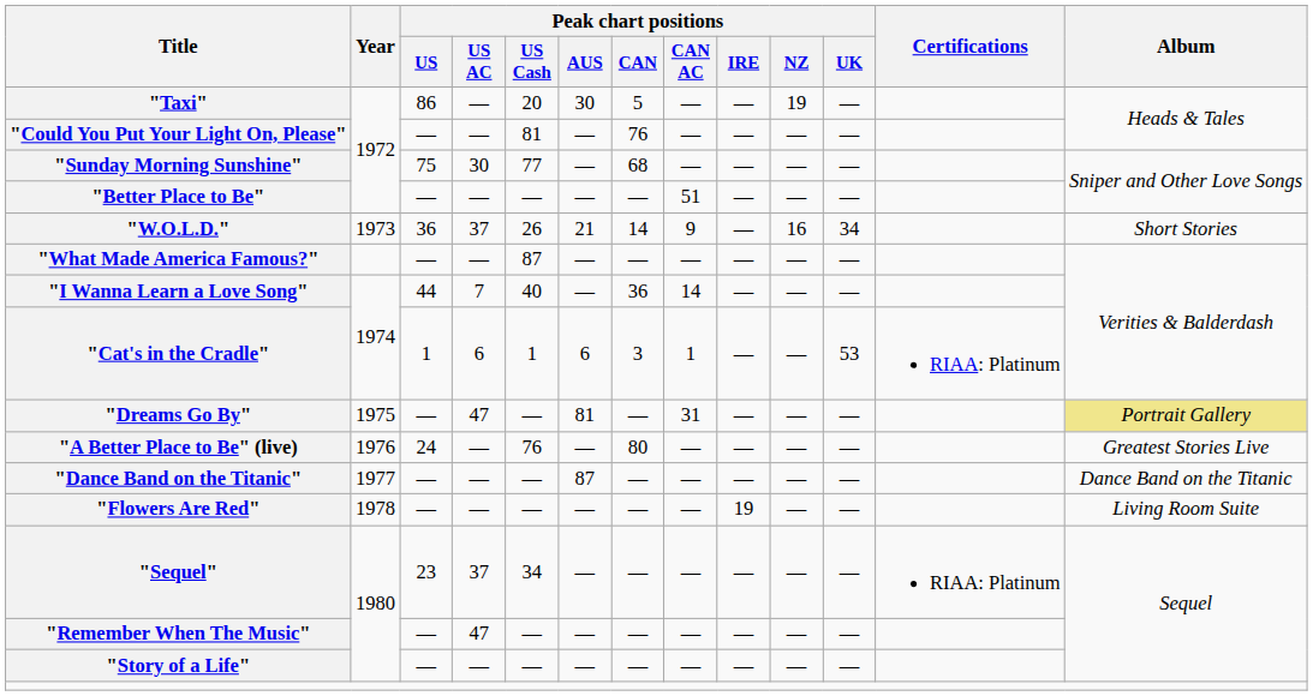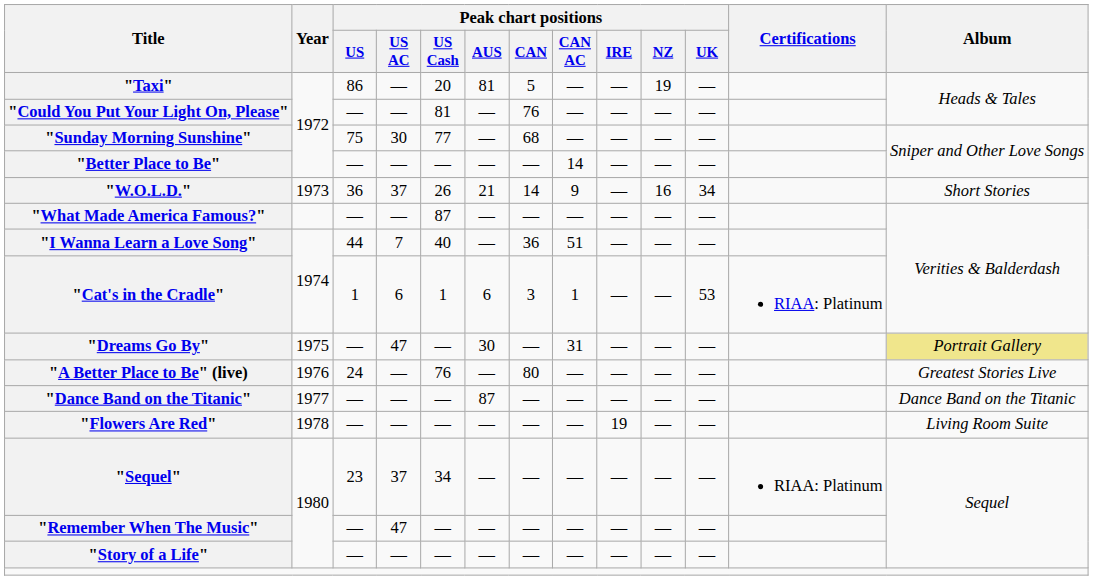"Taxi" | Peak chart positions / AUS: 30 -> 81
"Better Place to Be" | Peak chart positions / CAN AC: 51 -> 14
"I Wanna Learn a Love Song" | Peak chart positions / CAN AC: 14 -> 51
"Dreams Go By" | Peak chart positions / AUS: 81 -> 30
